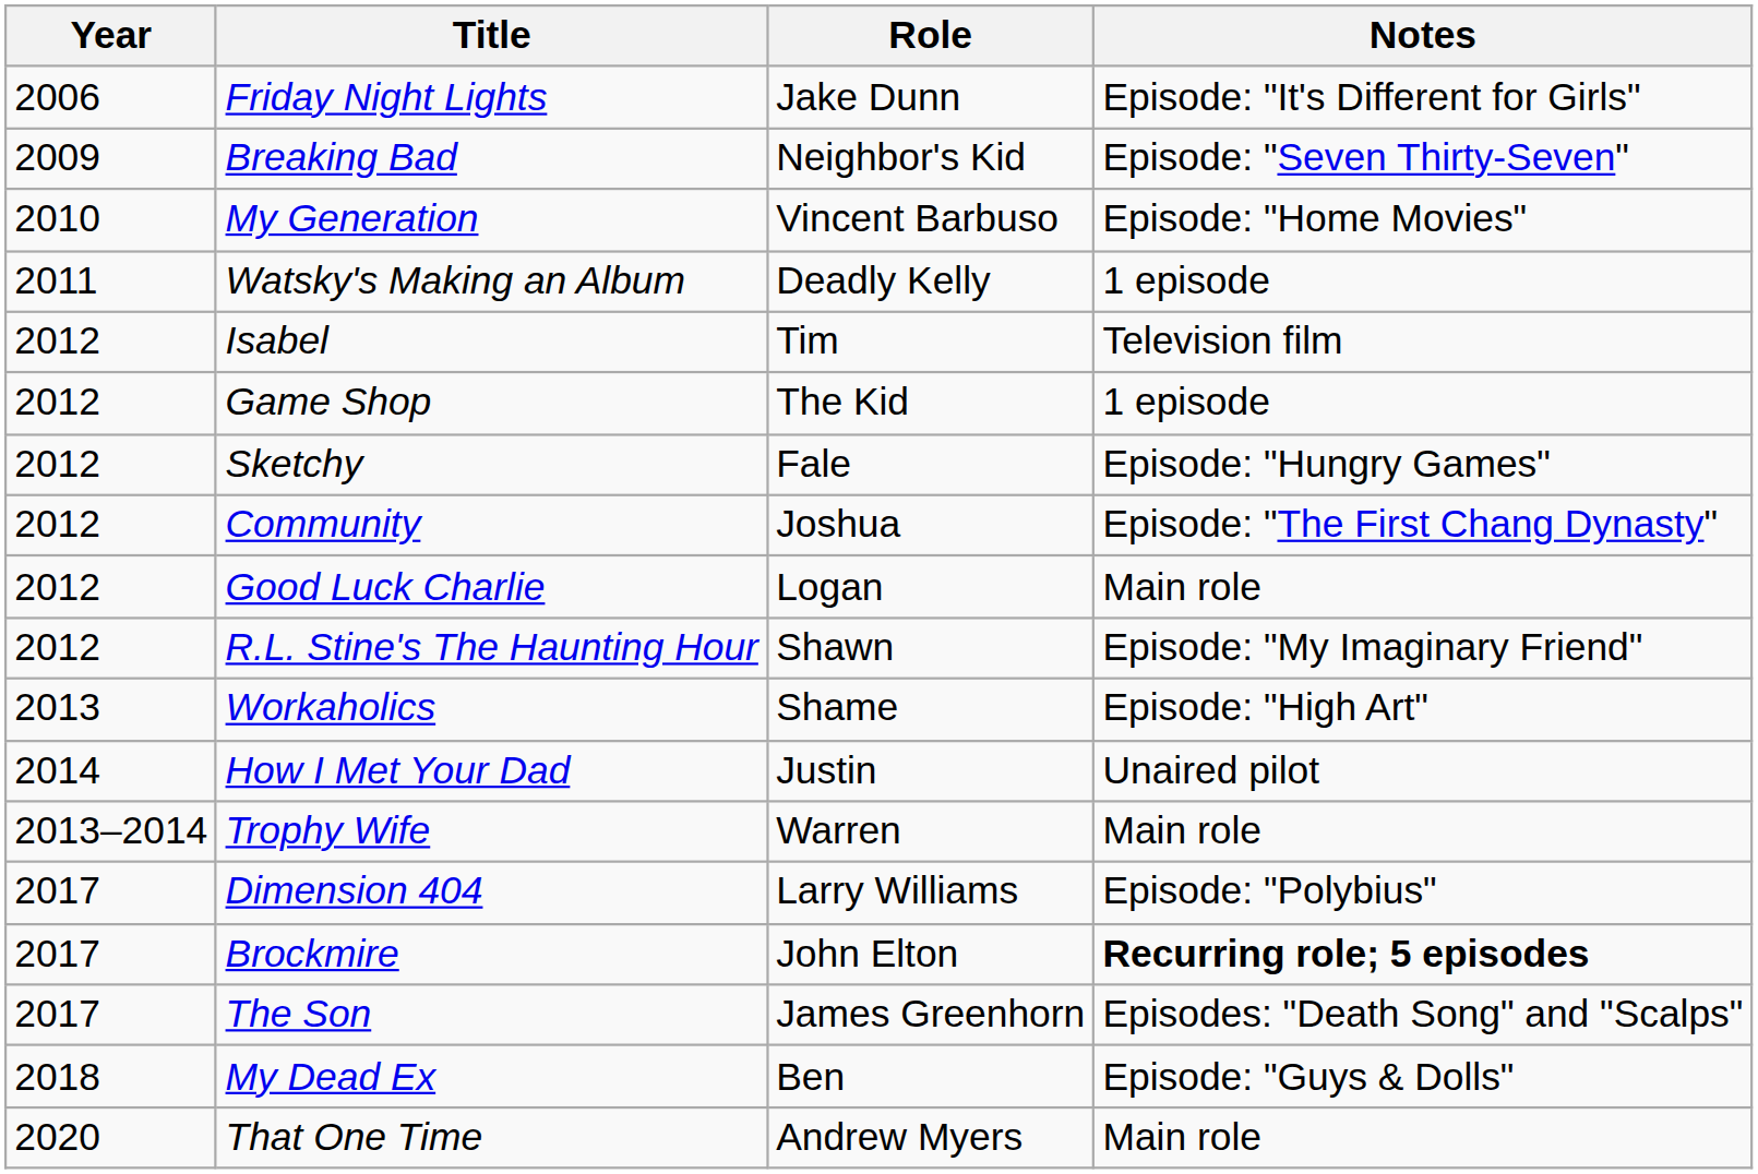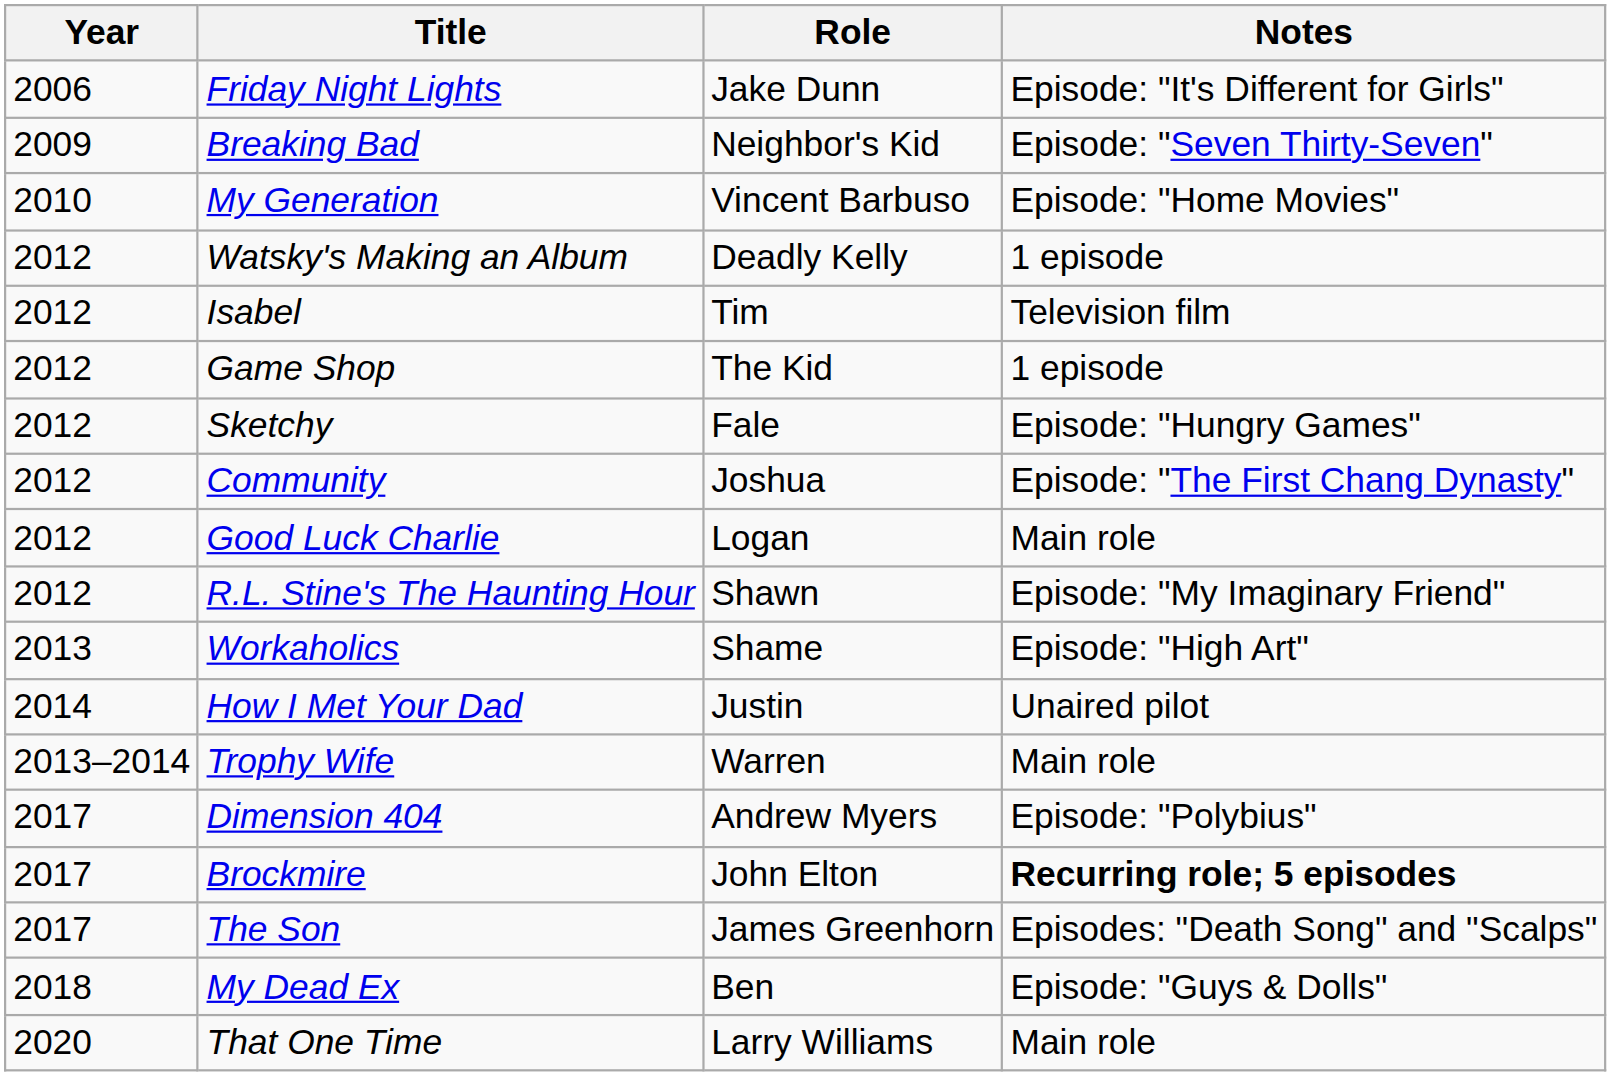Watsky's Making an Album | Year: 2011 -> 2012
Dimension 404 | Role: Larry Williams -> Andrew Myers
That One Time | Role: Andrew Myers -> Larry Williams
